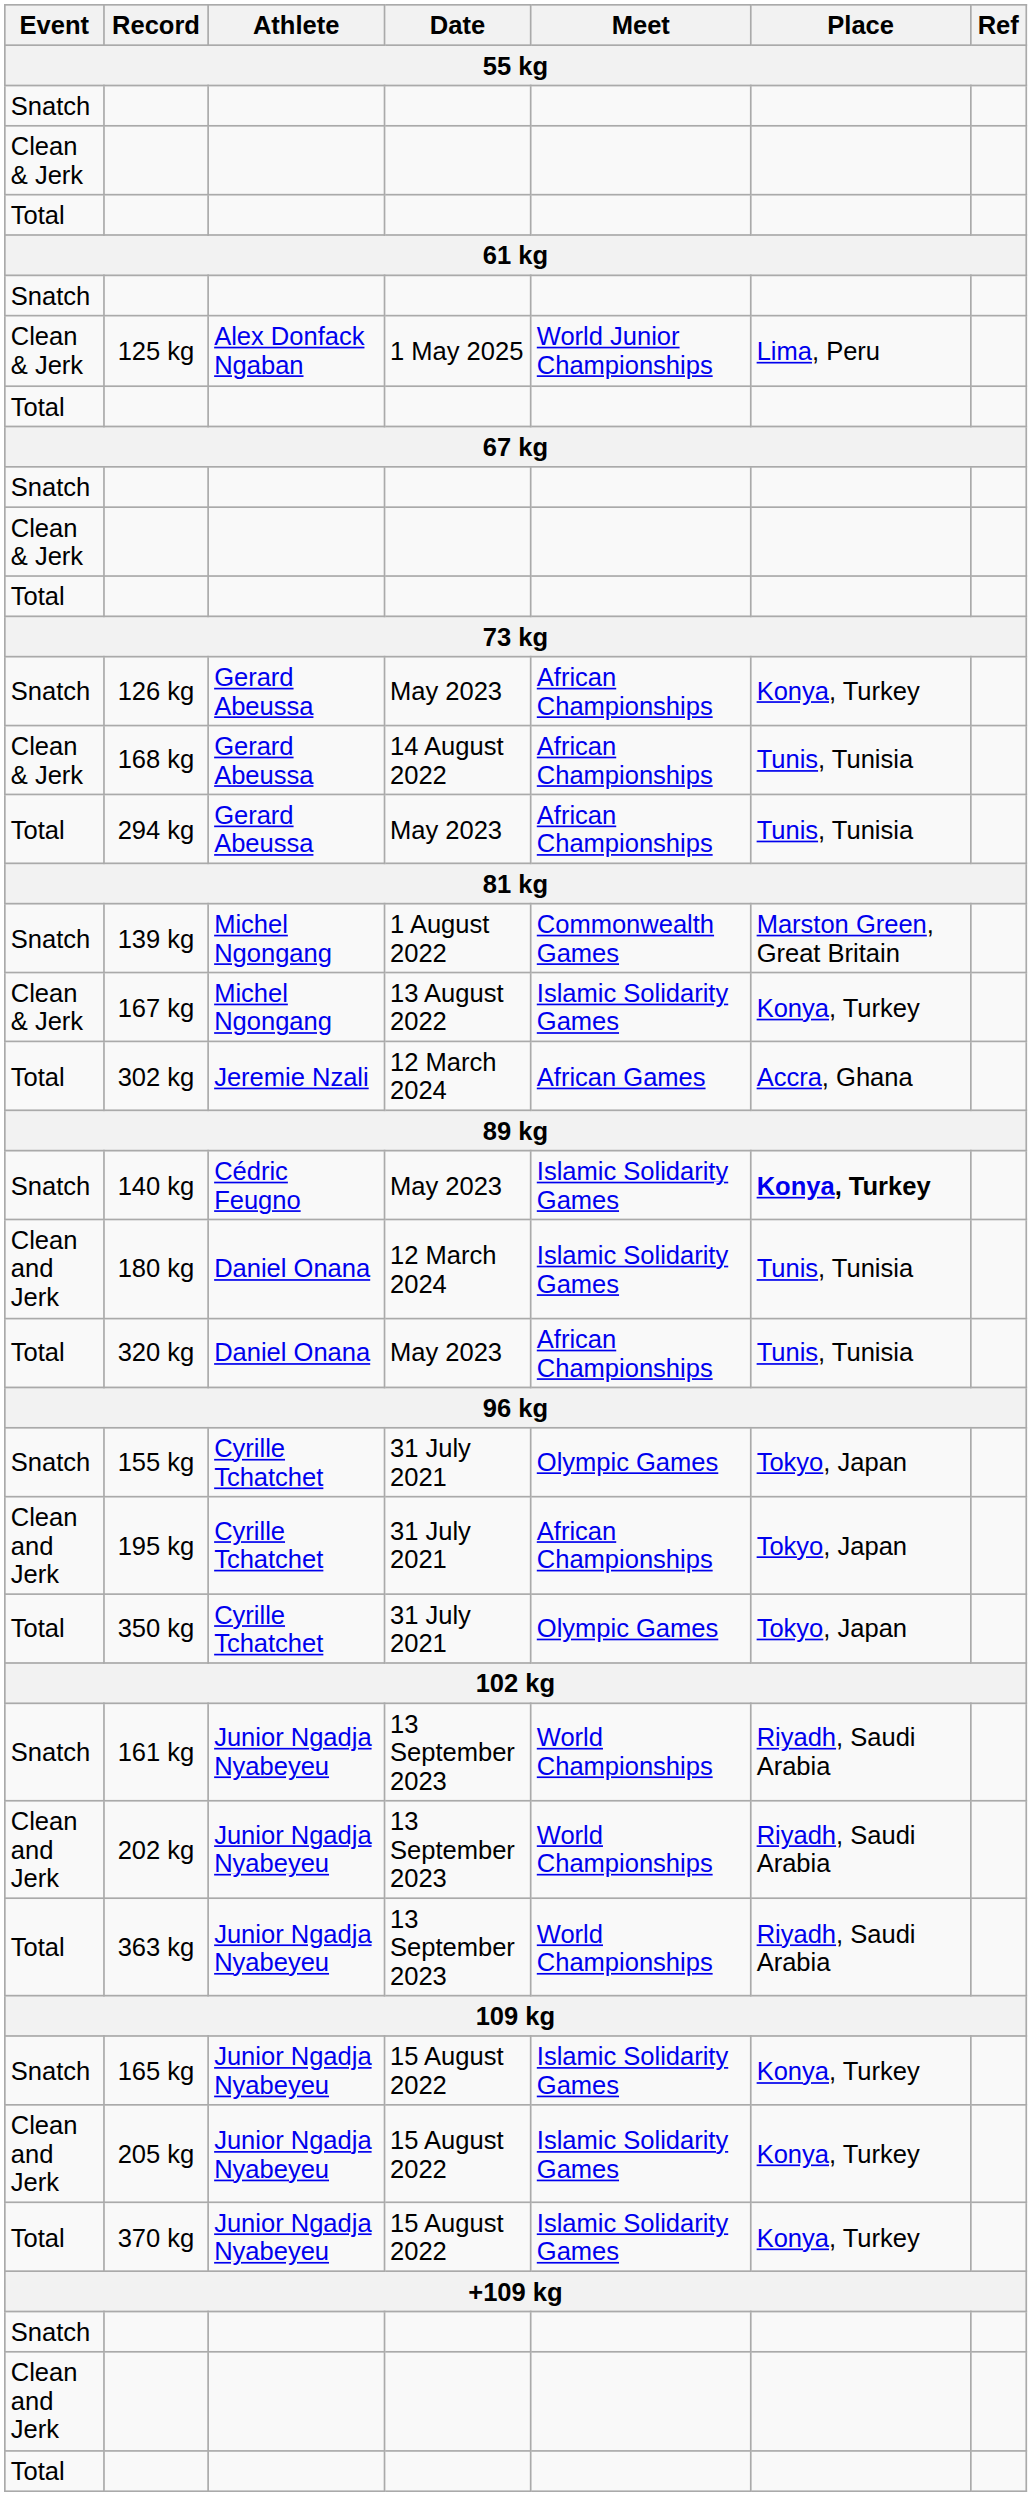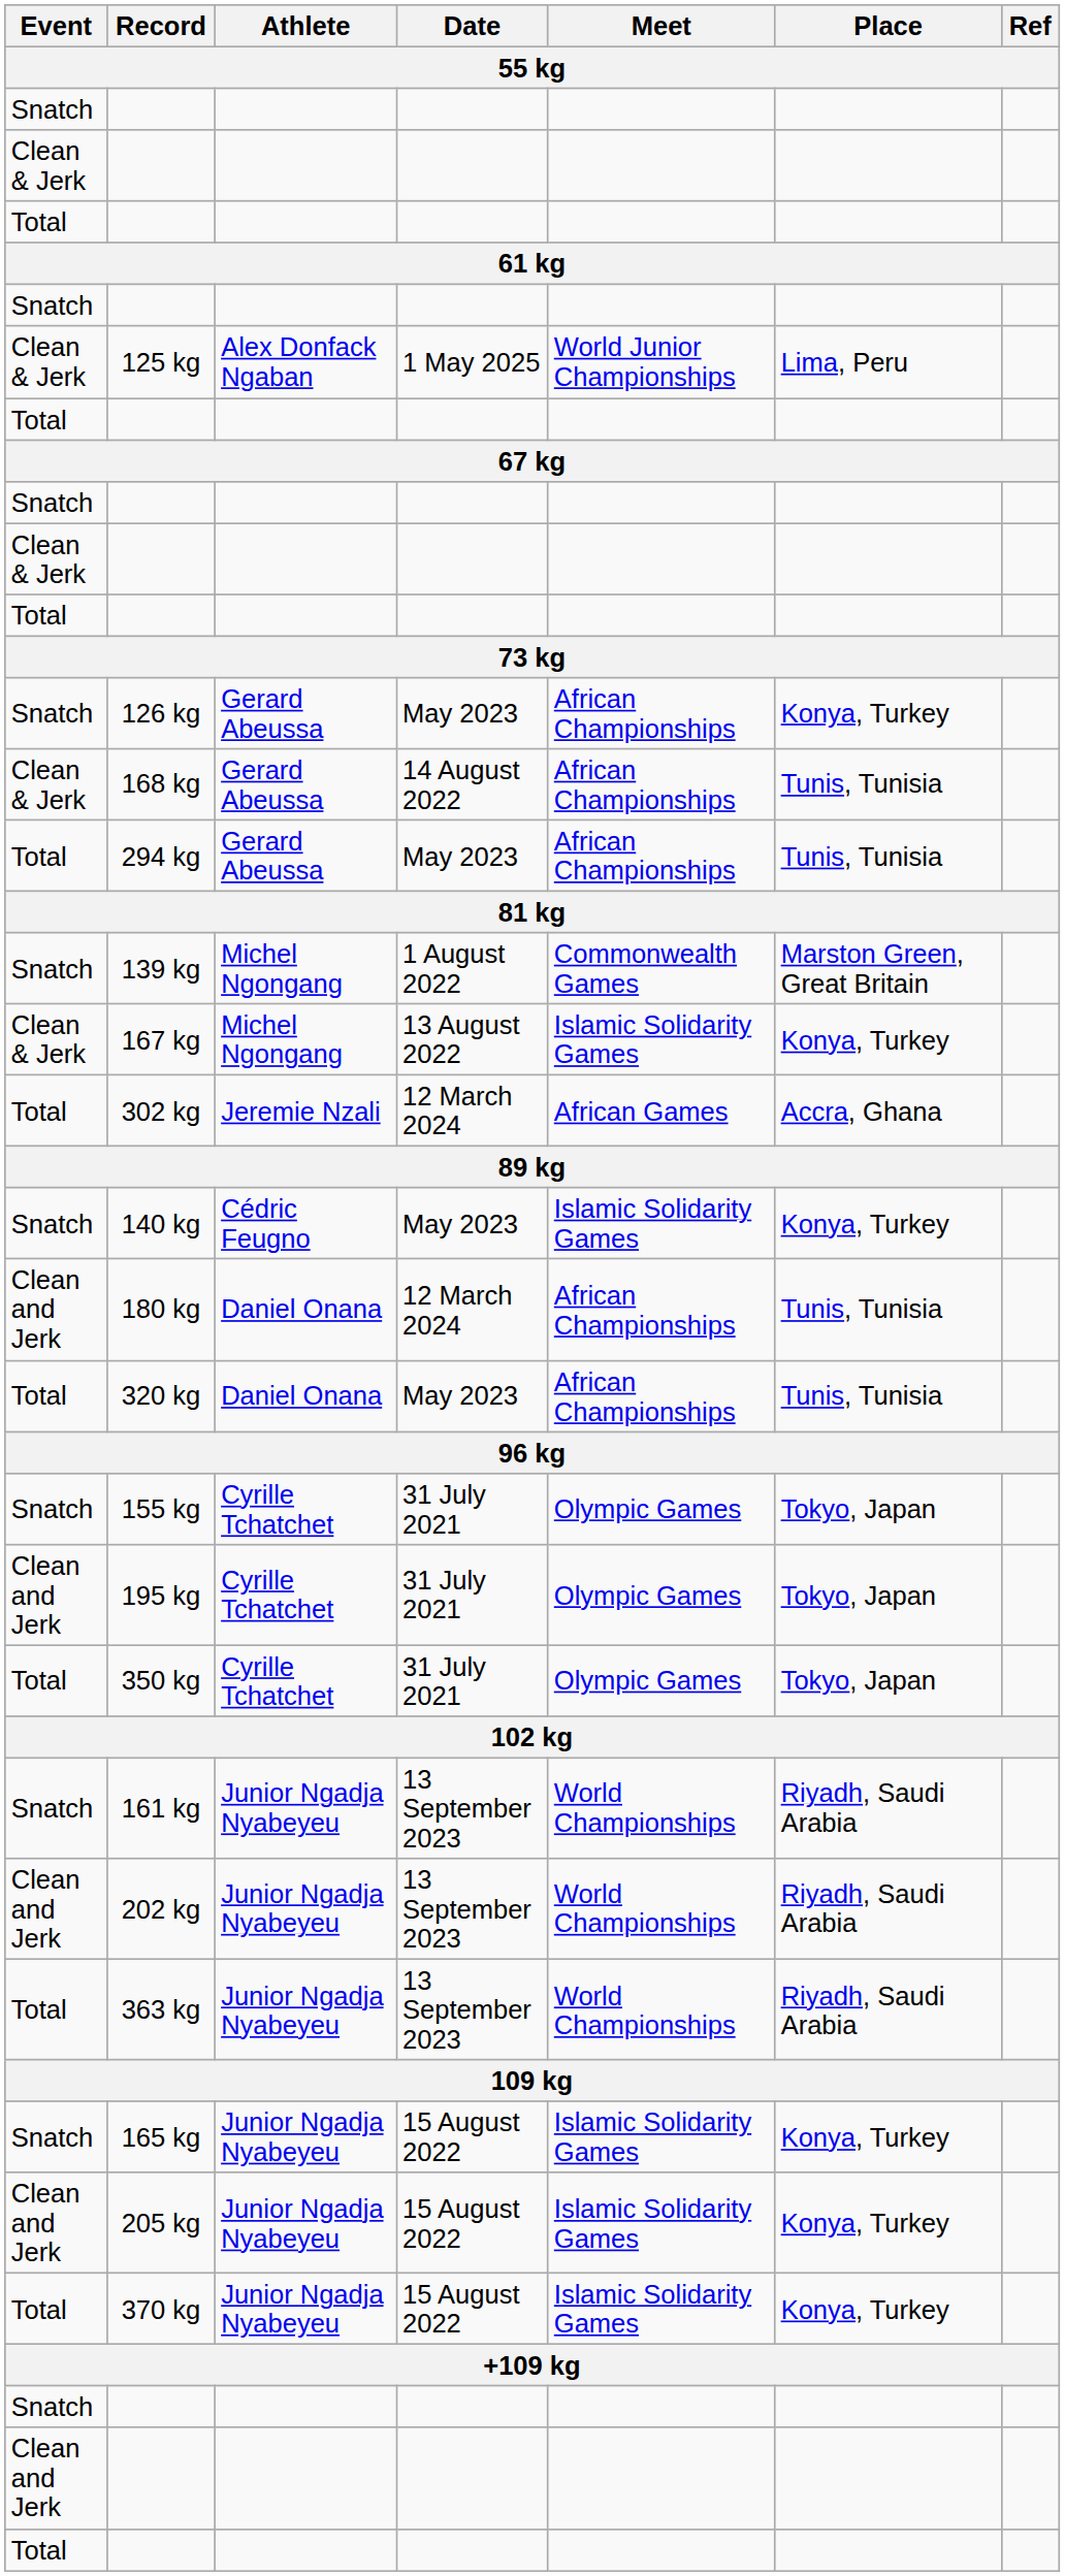140 kg | Place: bold -> normal
180 kg | Meet: Islamic Solidarity Games -> African Championships
195 kg | Meet: African Championships -> Olympic Games
